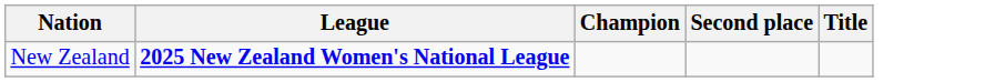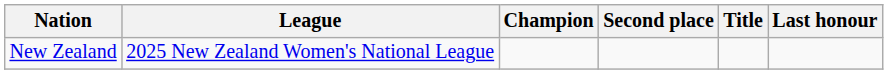+ column: Last honour
New Zealand | League: bold -> normal
